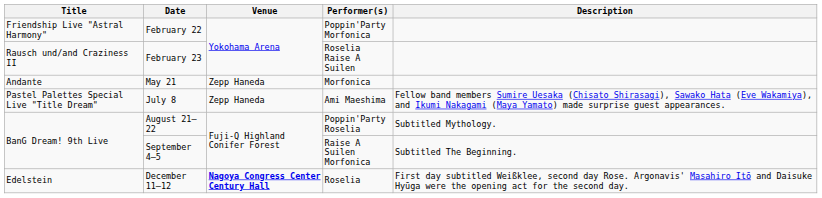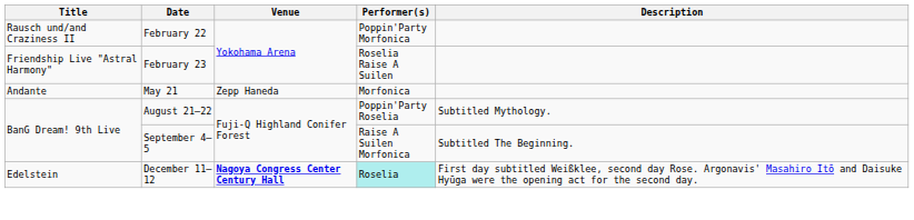February 22 | Title: Friendship Live "Astral Harmony" -> Rausch und/and Craziness II
February 23 | Title: Rausch und/and Craziness II -> Friendship Live "Astral Harmony"
- row: Pastel Palettes Special Live "Title Dream" | July 8 | Zepp Haneda | Ami Maeshima | Fellow band members Sumire Uesaka (Chisato Shirasagi), Sawako Hata (Eve Wakamiya), and Ikumi Nakagami (Maya Yamato) made surprise guest appearances.
December 11–12 | Performer(s): no background -> paleturquoise background
